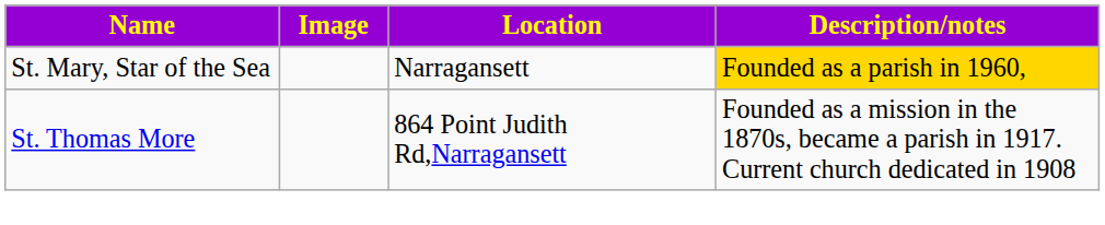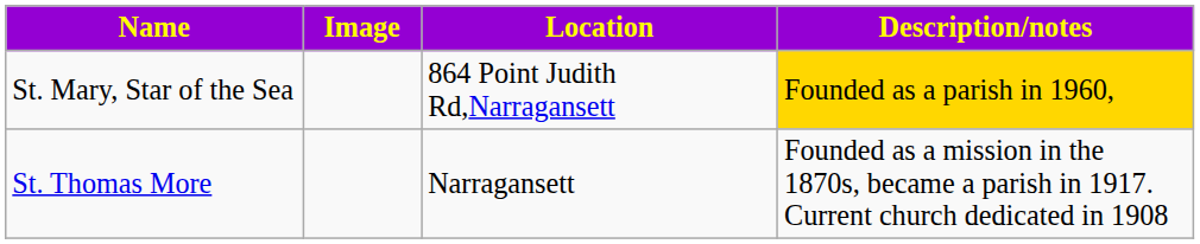St. Mary, Star of the Sea | Location: Narragansett -> 864 Point Judith Rd,Narragansett
St. Thomas More | Location: 864 Point Judith Rd,Narragansett -> Narragansett
